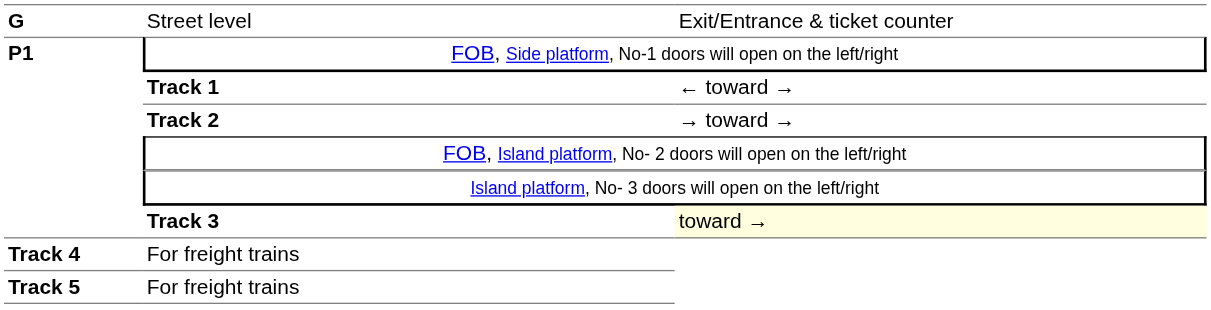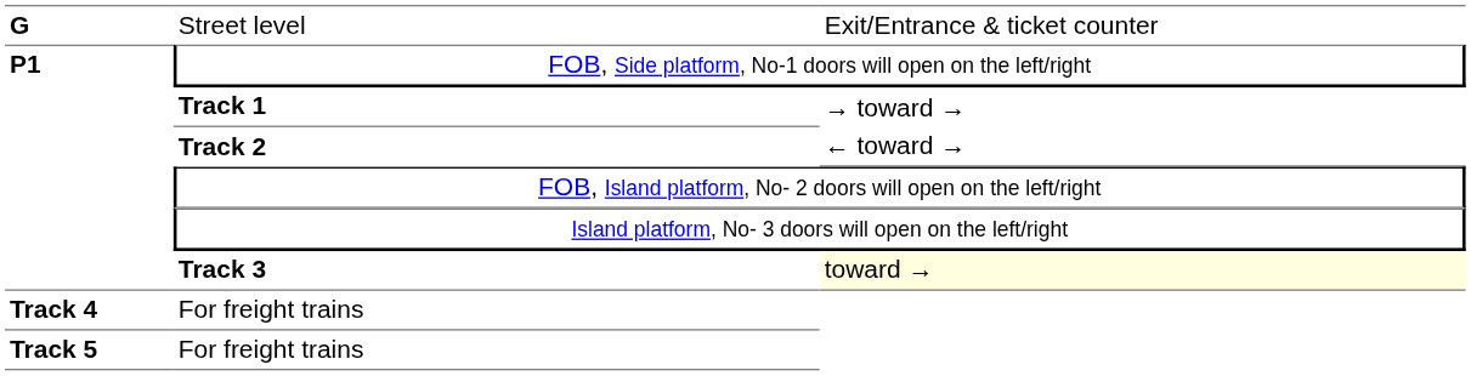Track 1 | column 3: ← toward → -> → toward →
Track 2 | column 3: → toward → -> ← toward →
